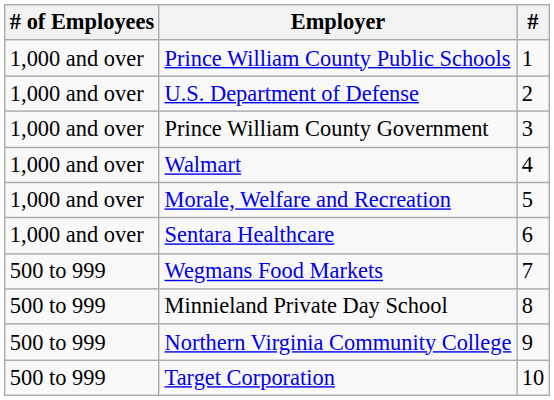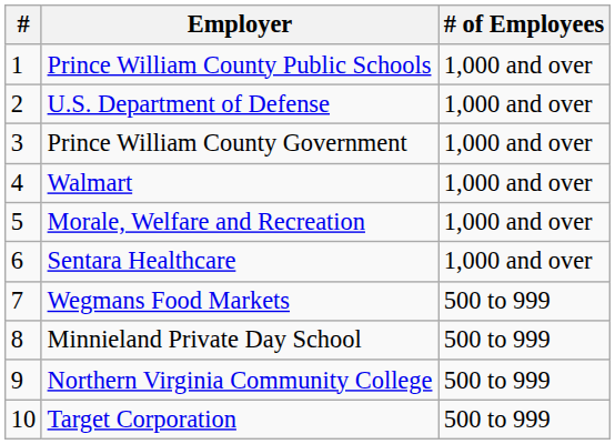columns swapped: # <-> # of Employees
